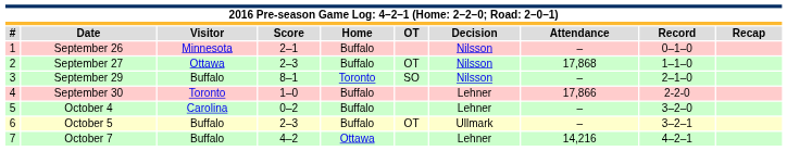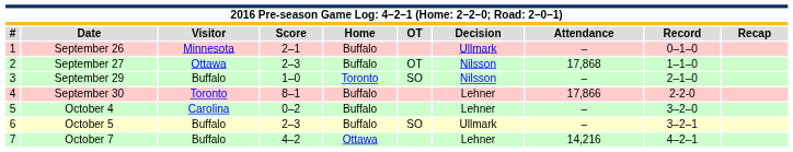September 26 | Decision: Nilsson -> Ullmark
September 29 | Score: 8–1 -> 1–0
September 30 | Score: 1–0 -> 8–1
October 5 | OT: OT -> SO
